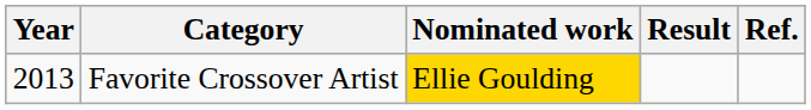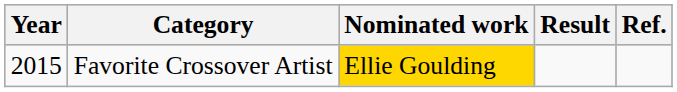Favorite Crossover Artist | Year: 2013 -> 2015
